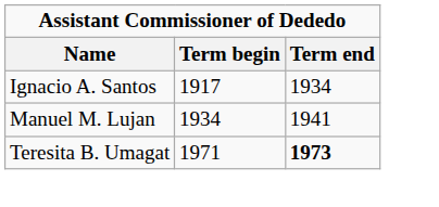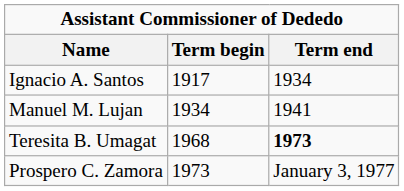Teresita B. Umagat | Term begin: 1971 -> 1968
+ row: Prospero C. Zamora | 1973 | January 3, 1977
